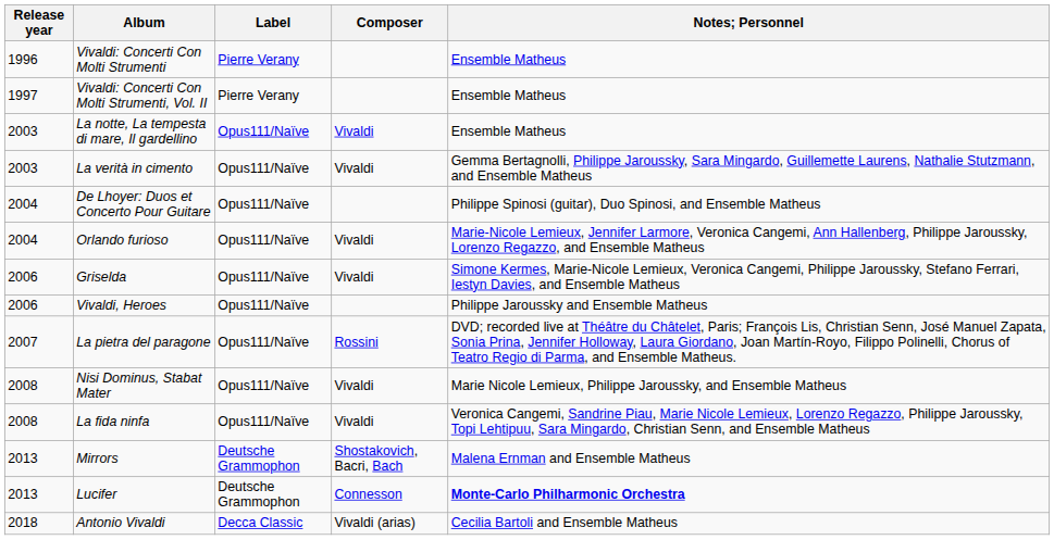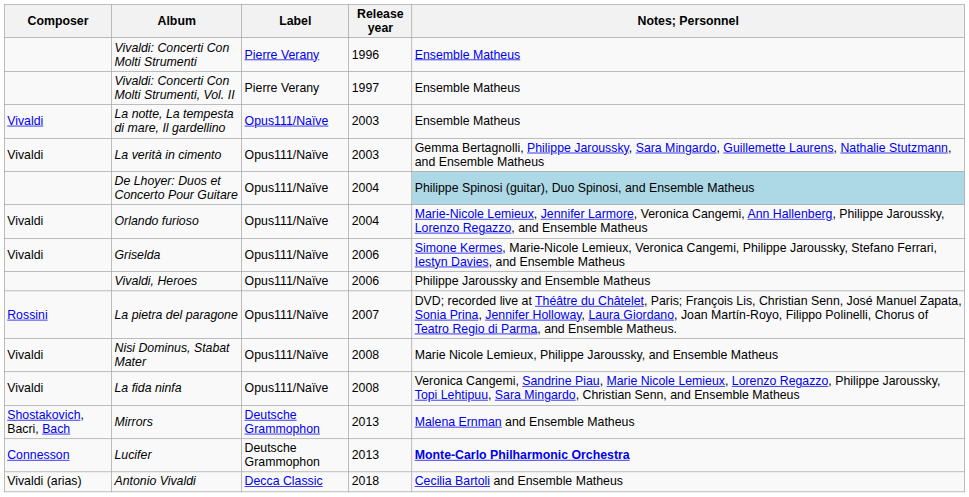columns swapped: Release year <-> Composer
De Lhoyer: Duos et Concerto Pour Guitare | Notes; Personnel: no background -> lightblue background
